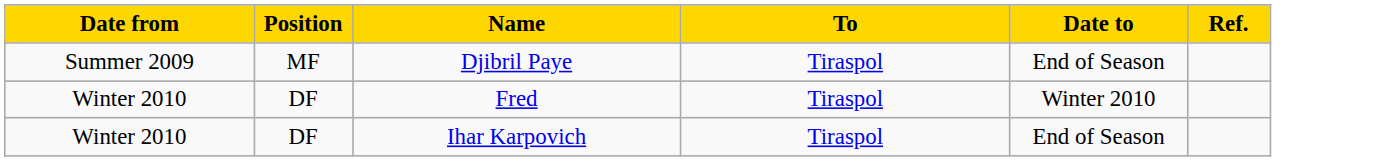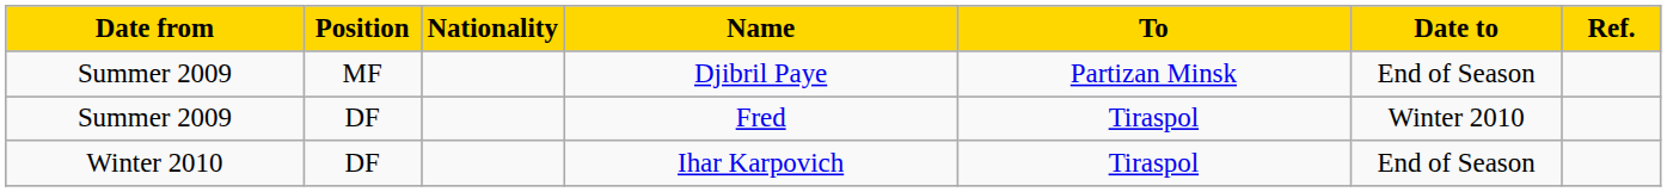+ column: Nationality
Djibril Paye | To: Tiraspol -> Partizan Minsk
Fred | Date from: Winter 2010 -> Summer 2009
